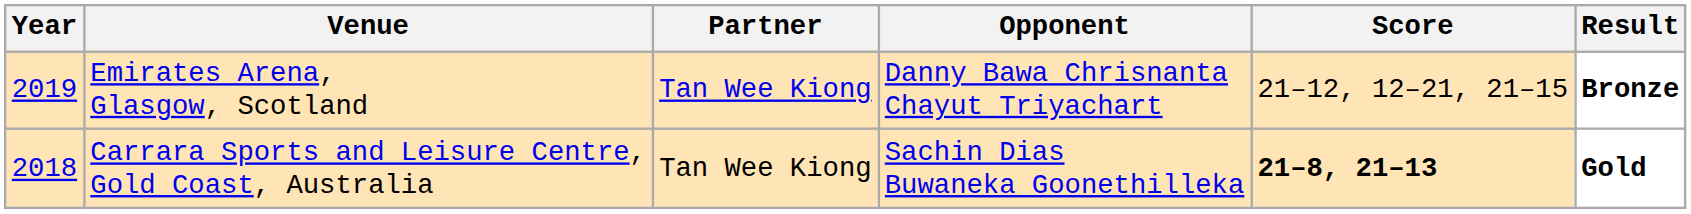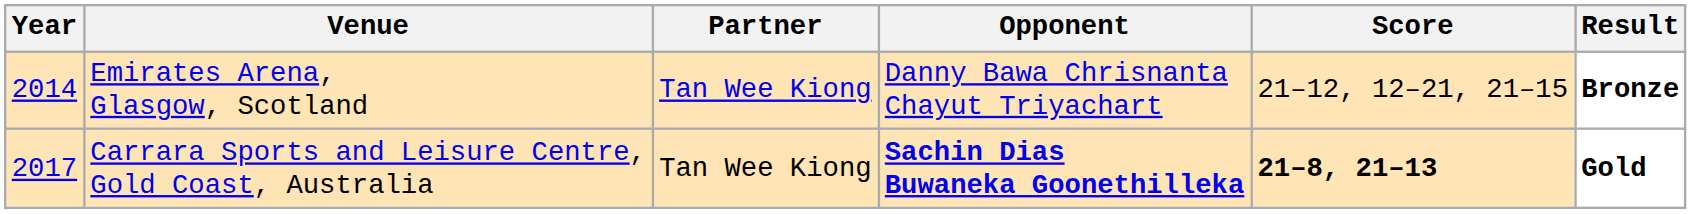Emirates Arena, Glasgow, Scotland | Year: 2019 -> 2014
Carrara Sports and Leisure Centre, Gold Coast, Australia | Year: 2018 -> 2017
Carrara Sports and Leisure Centre, Gold Coast, Australia | Opponent: normal -> bold
